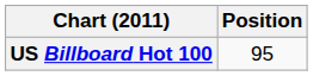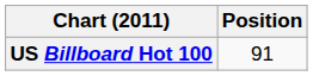US Billboard Hot 100 | Position: 95 -> 91
